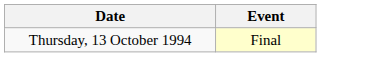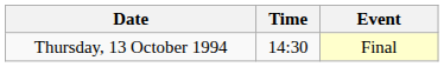+ column: Time | 14:30
